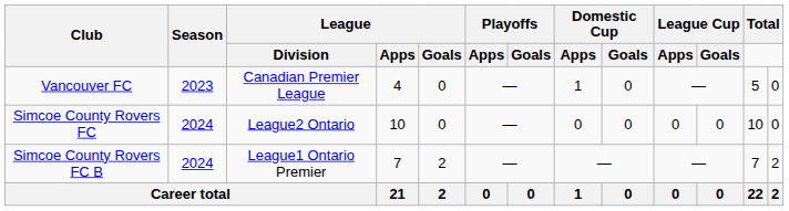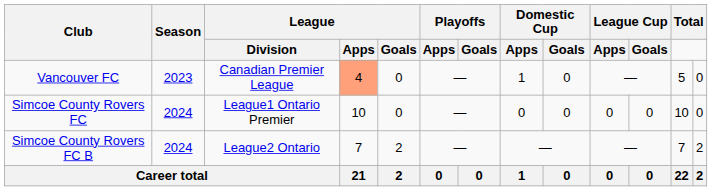Vancouver FC | League / Apps: no background -> lightsalmon background
Simcoe County Rovers FC | League / Division: League2 Ontario -> League1 Ontario Premier
Simcoe County Rovers FC B | League / Division: League1 Ontario Premier -> League2 Ontario
